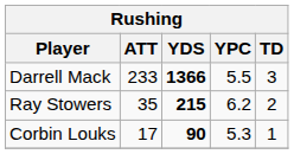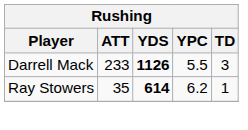Darrell Mack | YDS: 1366 -> 1126
Ray Stowers | YDS: 215 -> 614
Ray Stowers | TD: 2 -> 1
- row: Corbin Louks | 17 | 90 | 5.3 | 1
